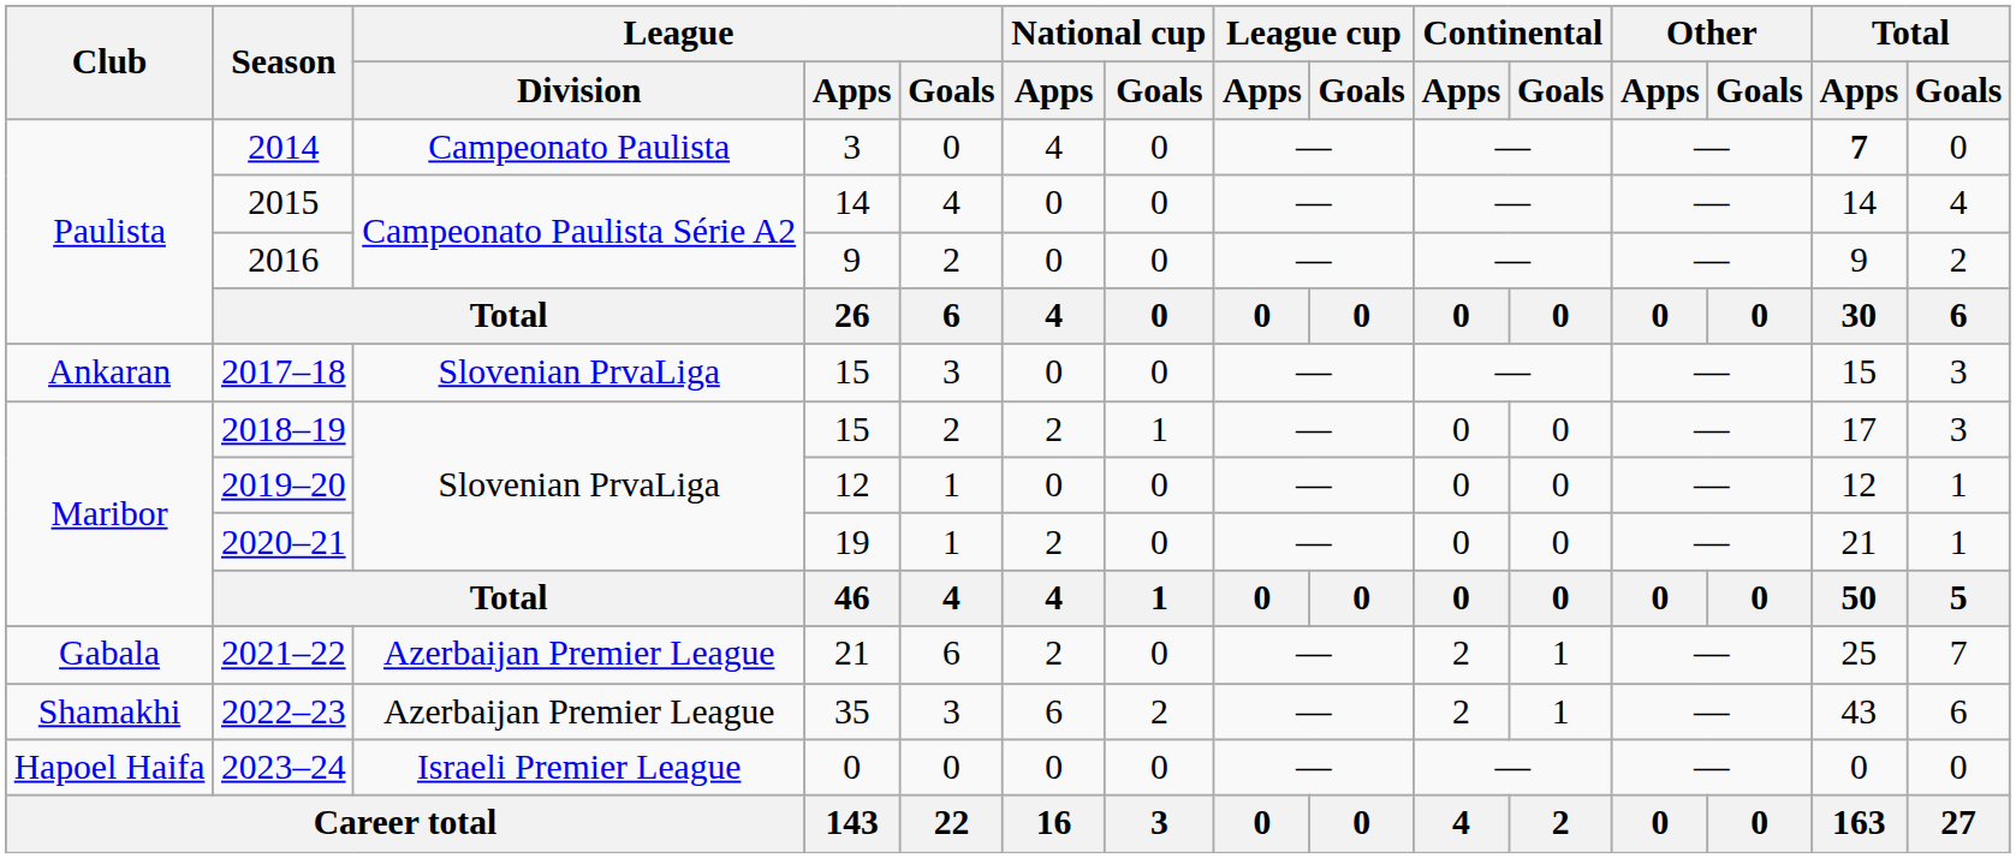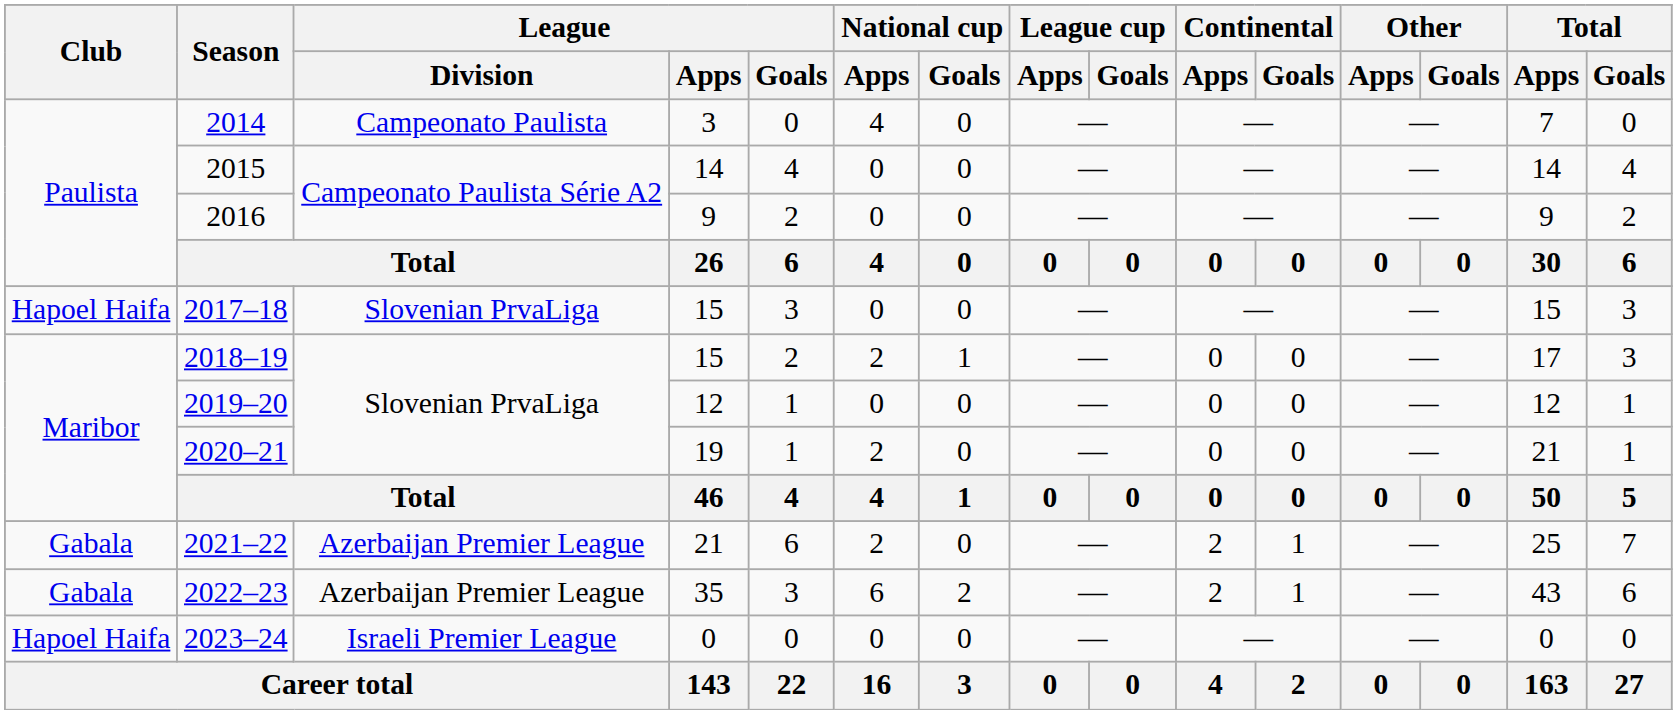2014 | Total / Apps: bold -> normal
2017–18 | Club: Ankaran -> Hapoel Haifa
2022–23 | Club: Shamakhi -> Gabala
